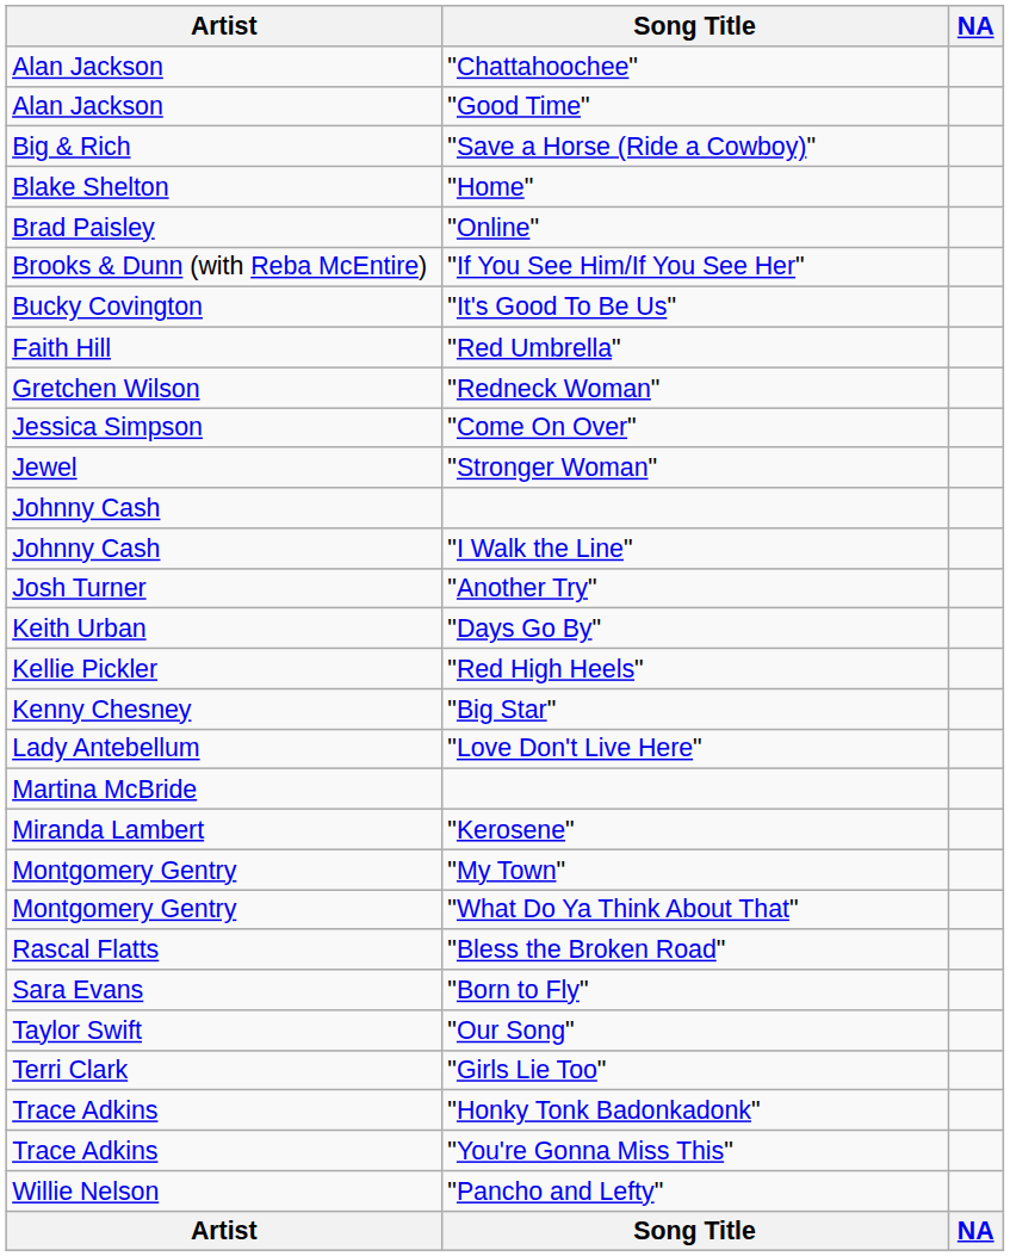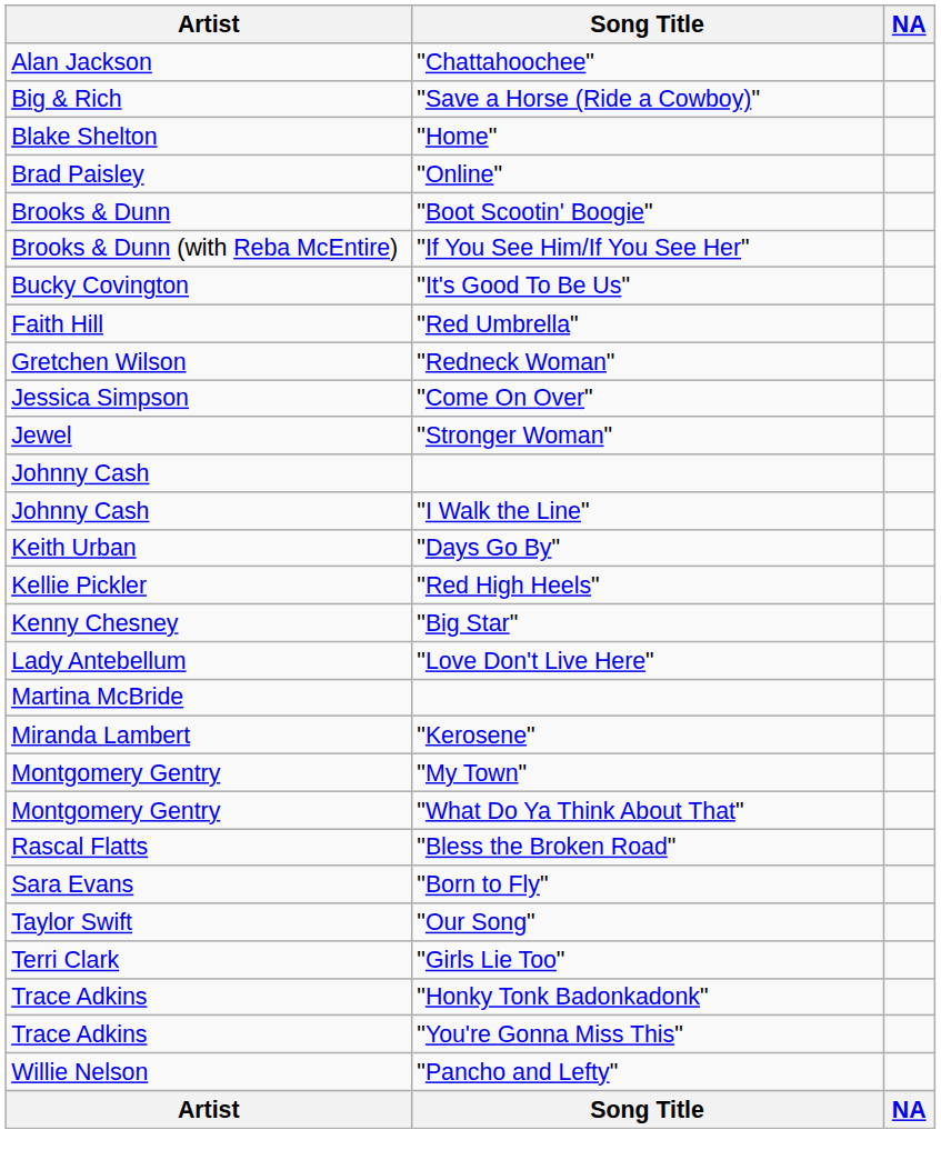- row: Alan Jackson | "Good Time"
+ row: Brooks & Dunn | "Boot Scootin' Boogie"
- row: Josh Turner | "Another Try"
